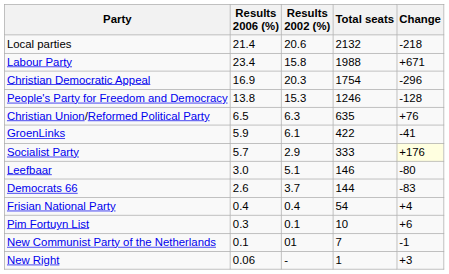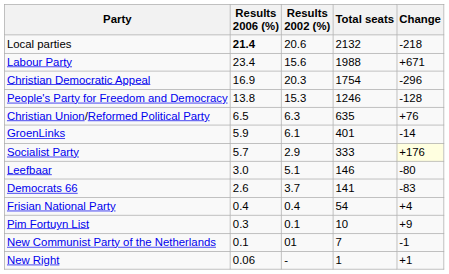Local parties | Results 2006 (%): normal -> bold
Labour Party | Results 2002 (%): 15.8 -> 15.6
GroenLinks | Total seats: 422 -> 401
GroenLinks | Change: -41 -> -14
Democrats 66 | Total seats: 144 -> 141
Pim Fortuyn List | Change: +6 -> +9
New Right | Change: +3 -> +1
